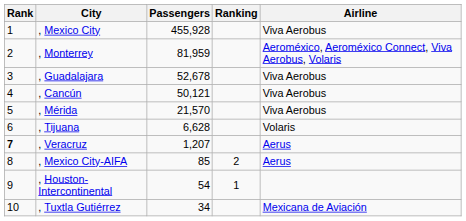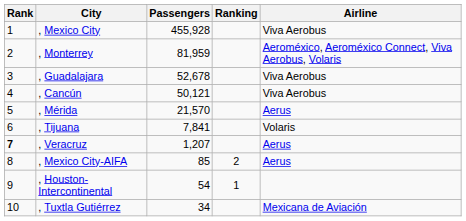, Mérida | Airline: Viva Aerobus -> Aerus
, Tijuana | Passengers: 6,628 -> 7,841
